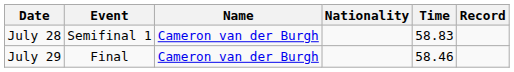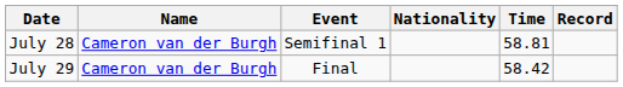columns swapped: Event <-> Name
July 28 | Time: 58.83 -> 58.81
July 29 | Time: 58.46 -> 58.42
